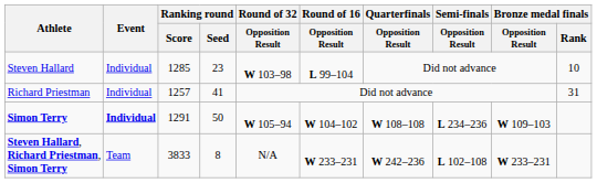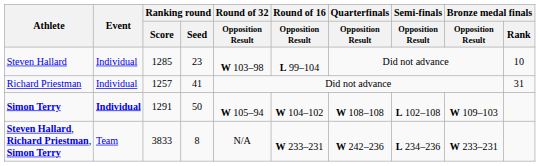Simon Terry | Semi-finals / Opposition Result: L 234–236 -> L 102–108
Steven Hallard, Richard Priestman, Simon Terry | Semi-finals / Opposition Result: L 102–108 -> L 234–236
